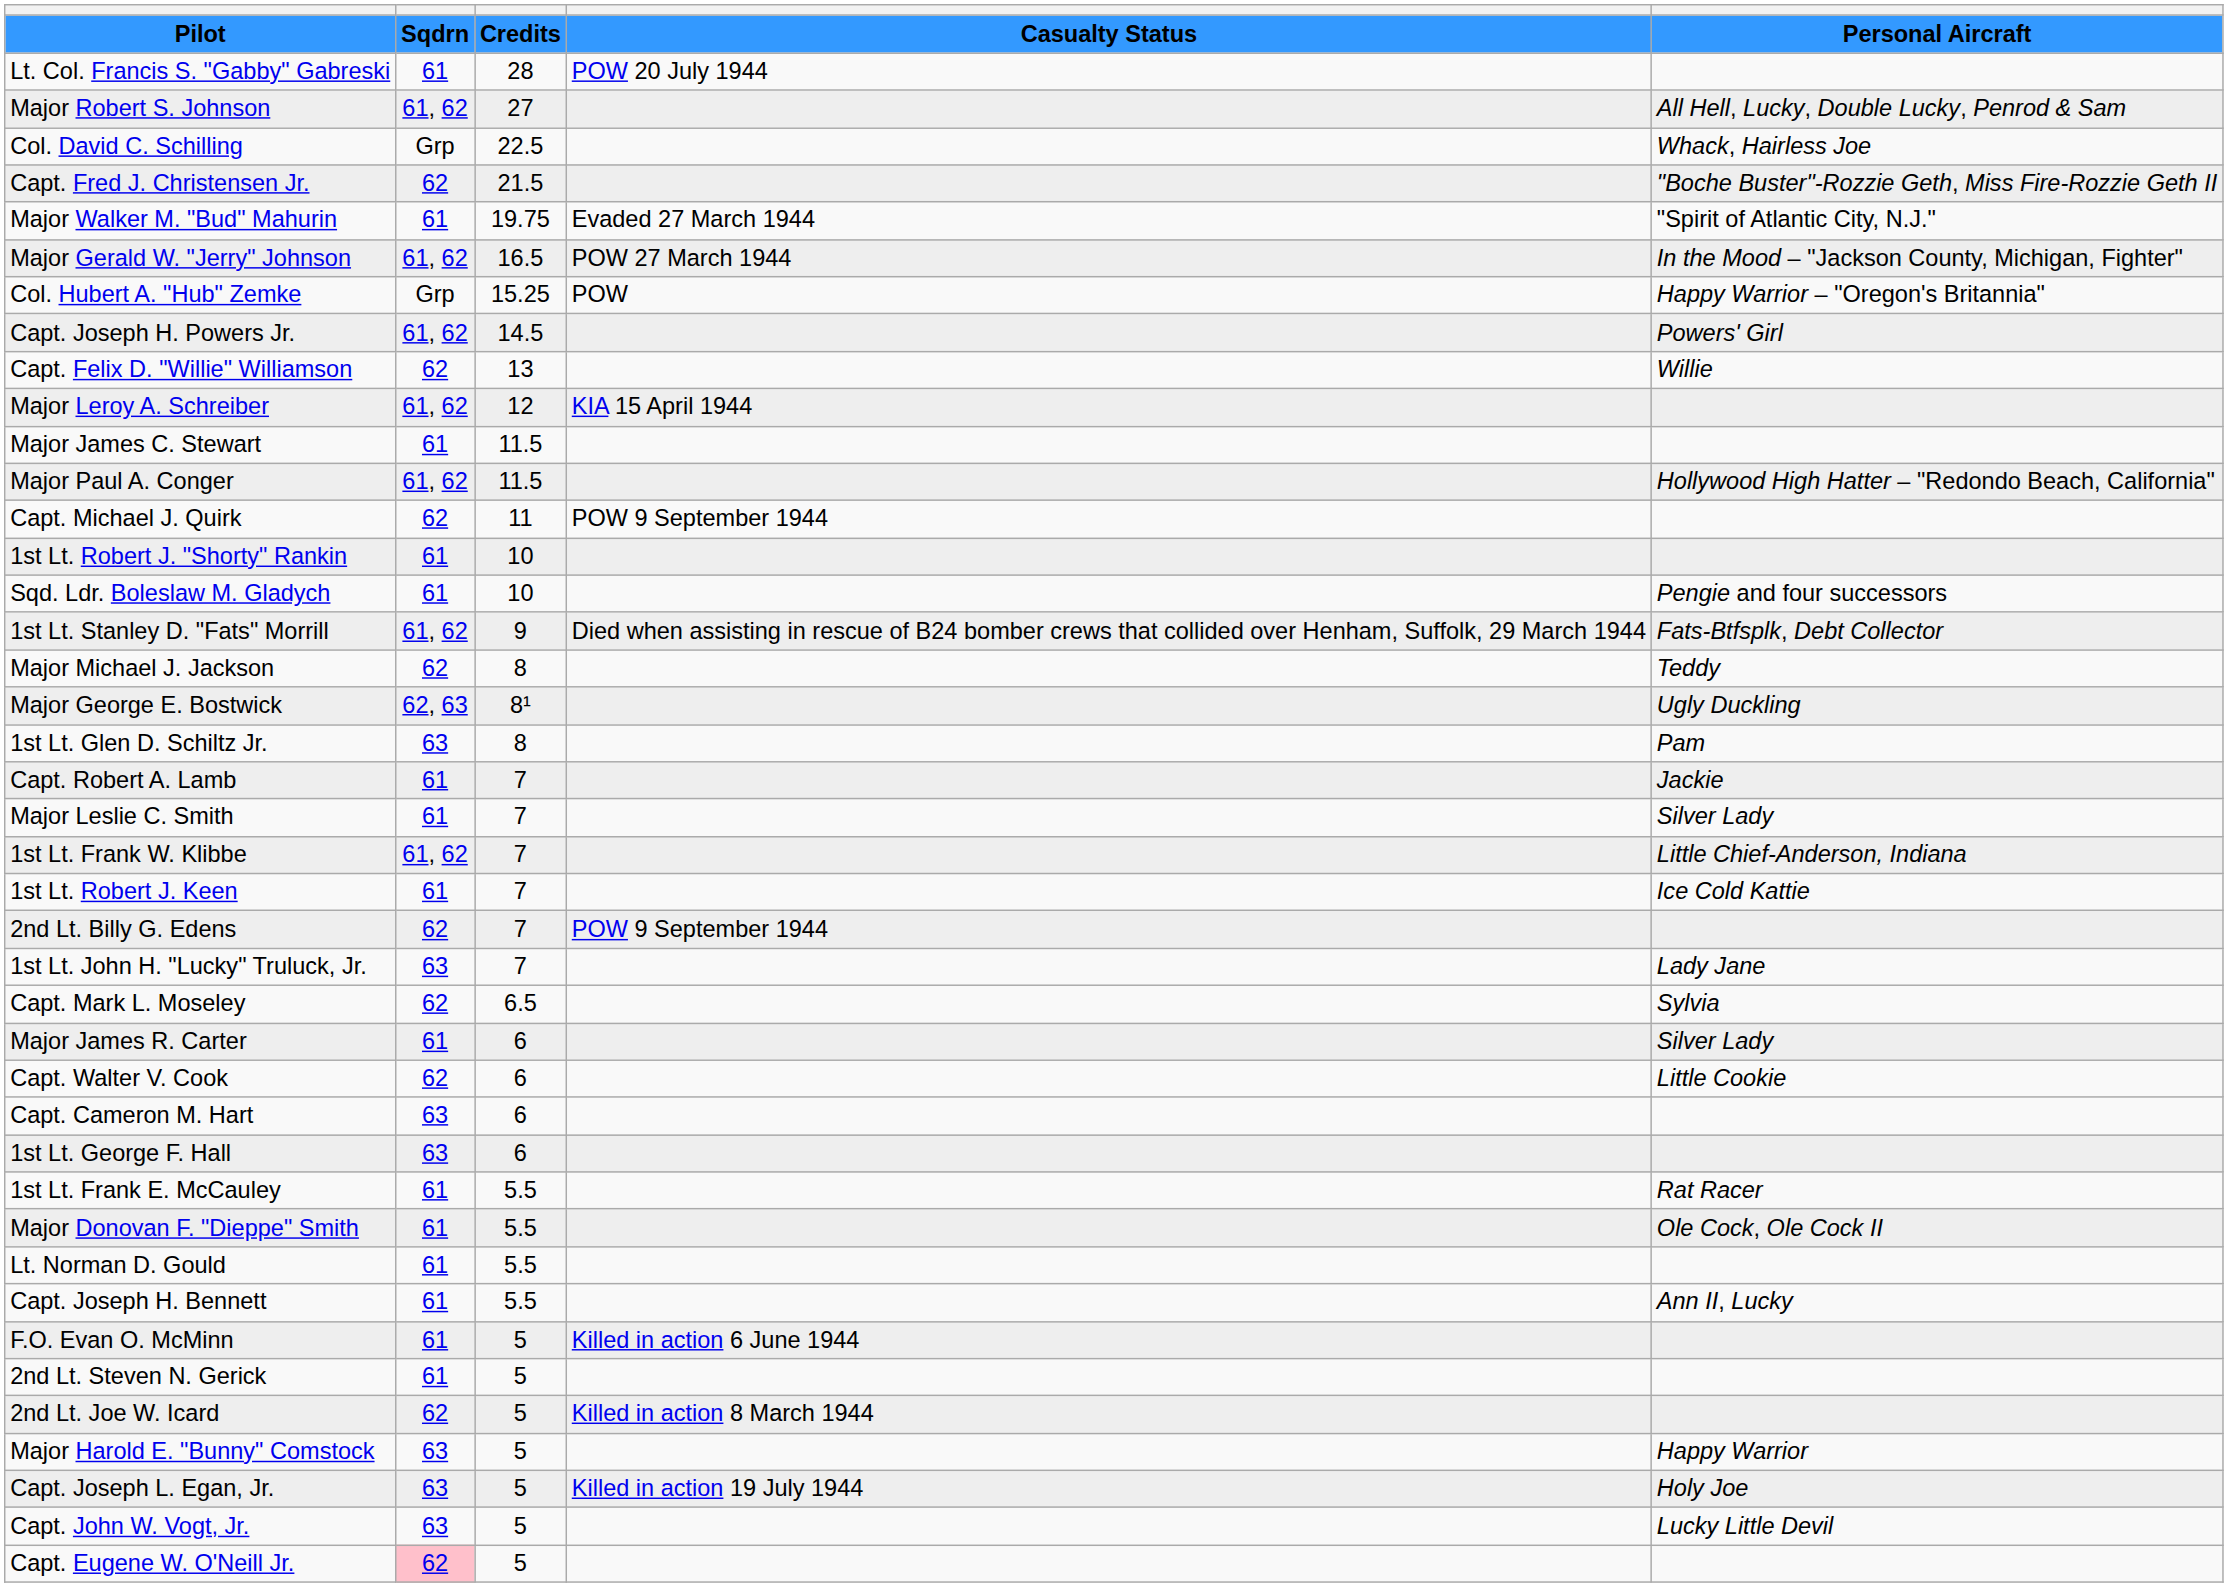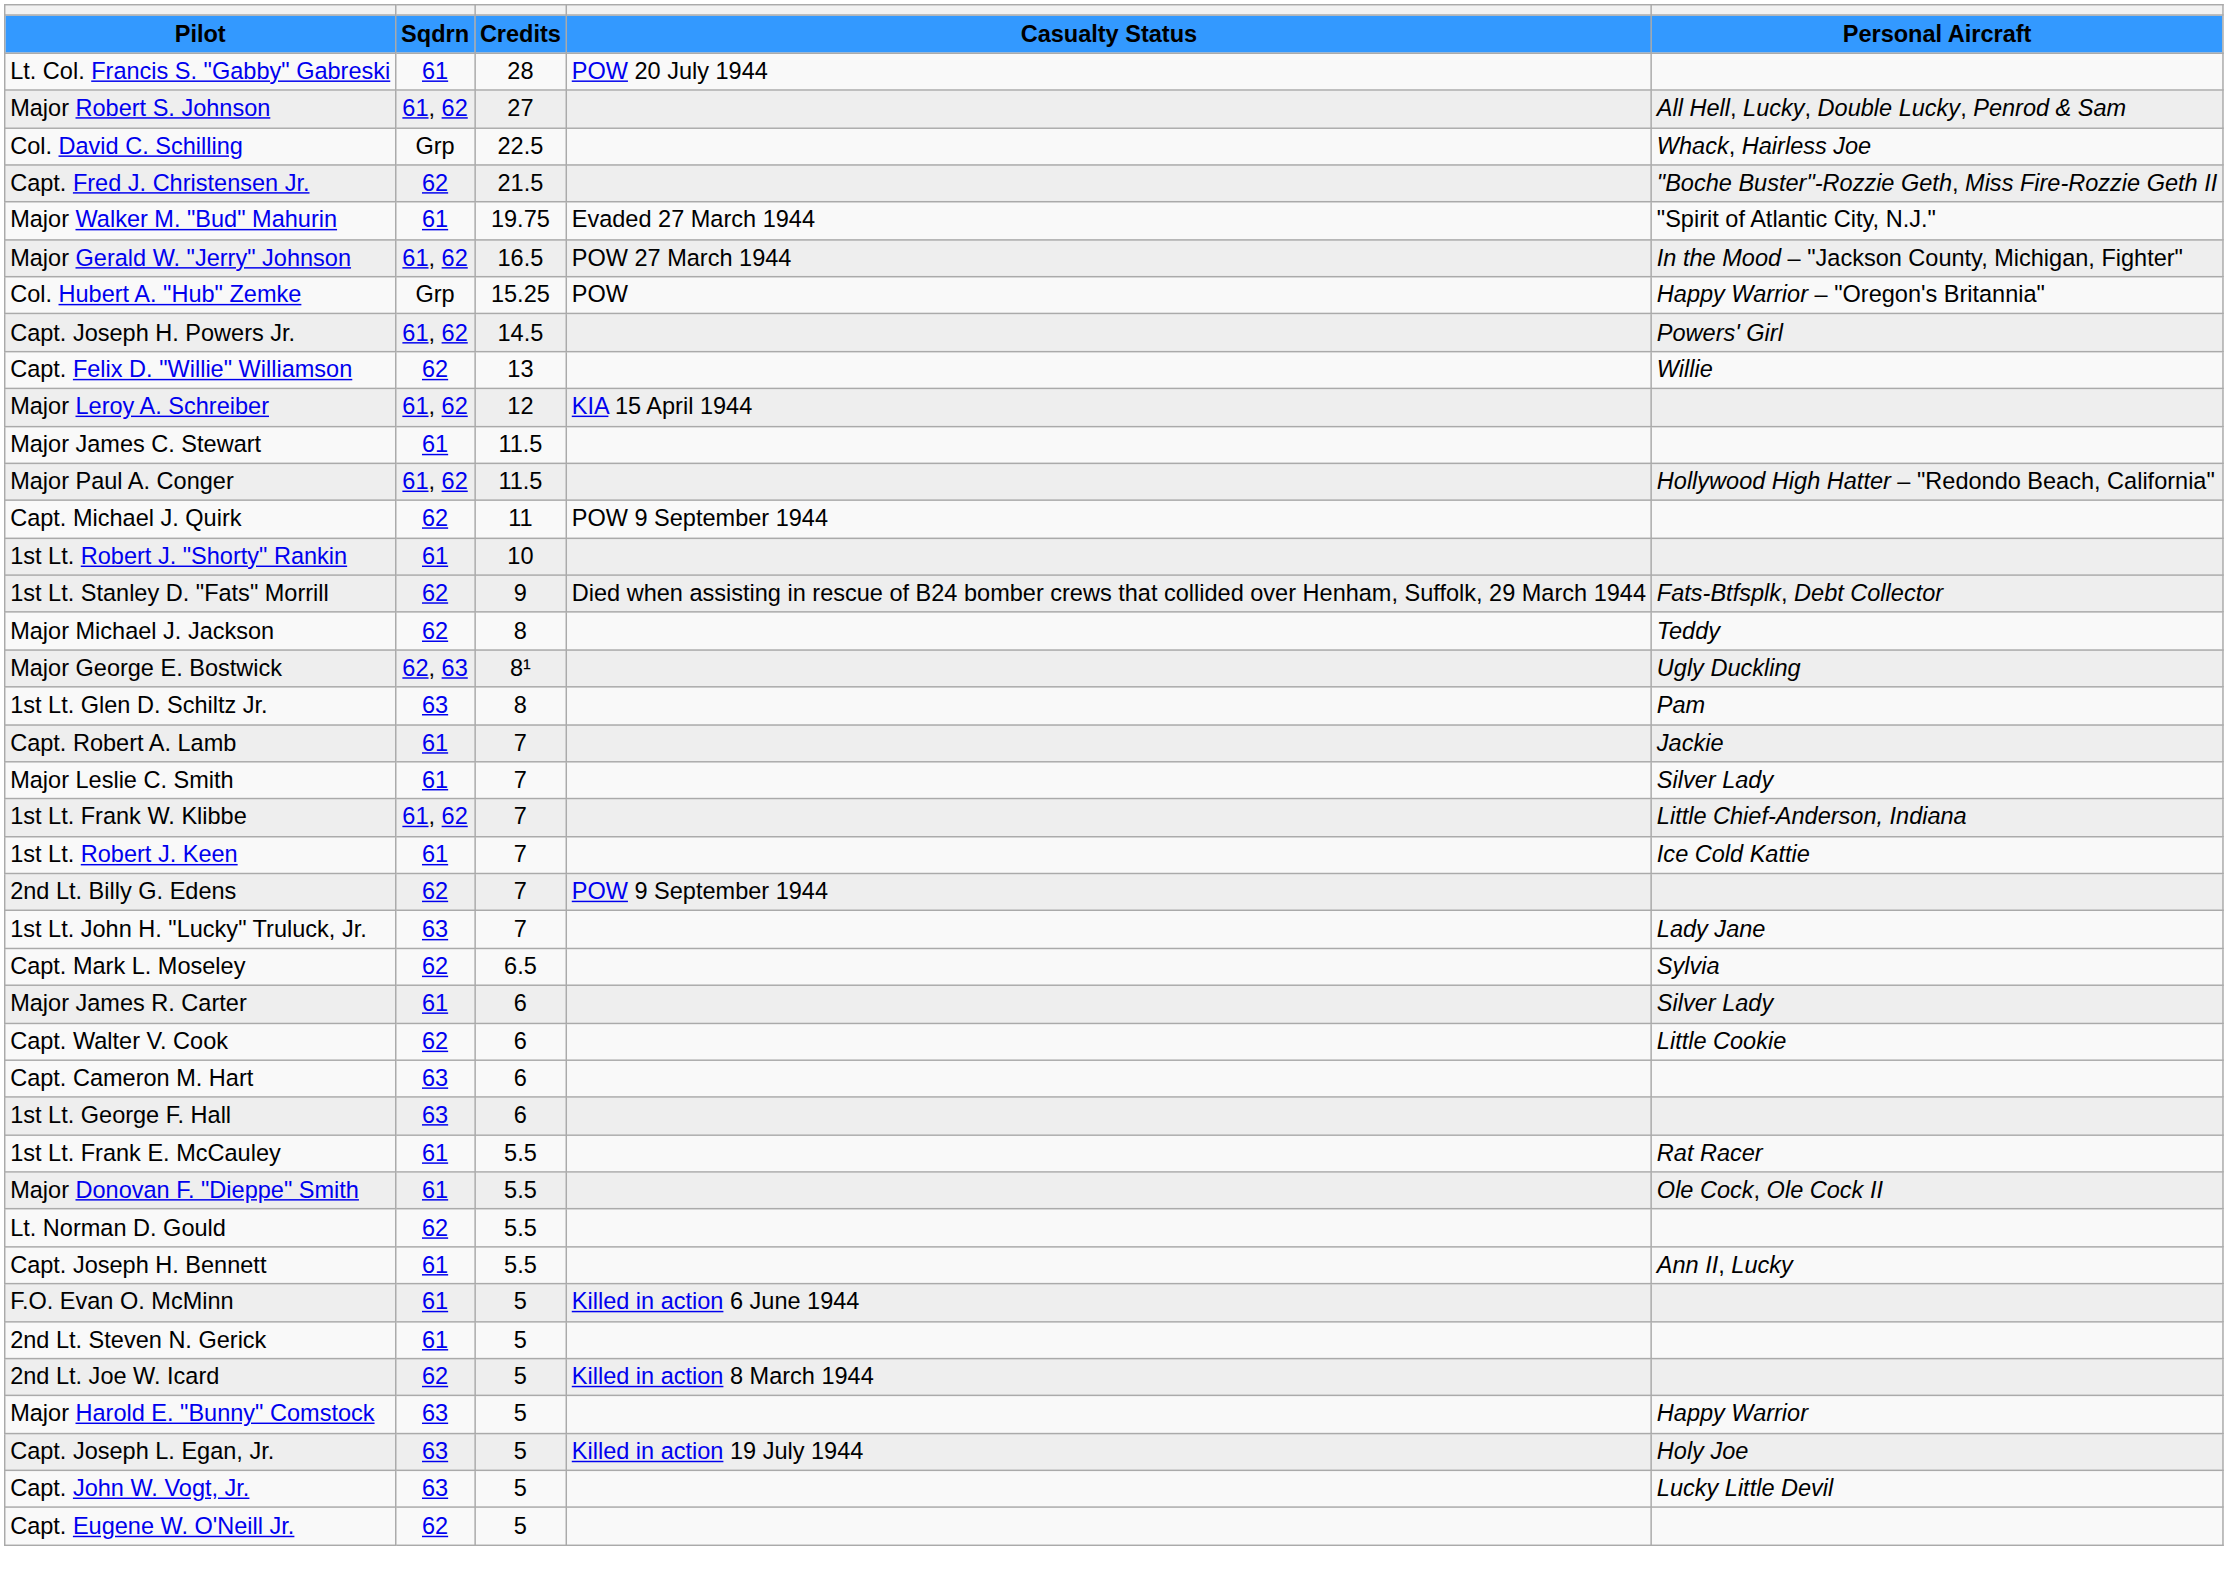- row: Sqd. Ldr. Boleslaw M. Gladych | 61 | 10 | Pengie and four successors
1st Lt. Stanley D. "Fats" Morrill | column 2: 61, 62 -> 62
Lt. Norman D. Gould | column 2: 61 -> 62
Capt. Eugene W. O'Neill Jr. | column 2: pink background -> no background
